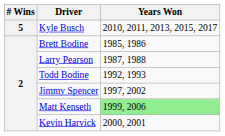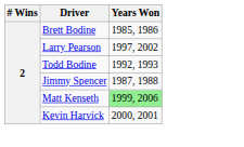- row: 5 | Kyle Busch | 2010, 2011, 2013, 2015, 2017
Larry Pearson | Years Won: 1987, 1988 -> 1997, 2002
Jimmy Spencer | Years Won: 1997, 2002 -> 1987, 1988
